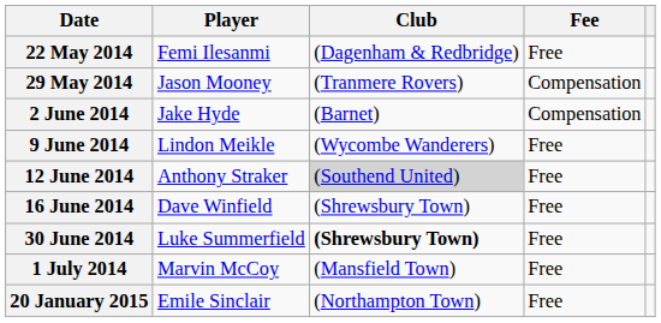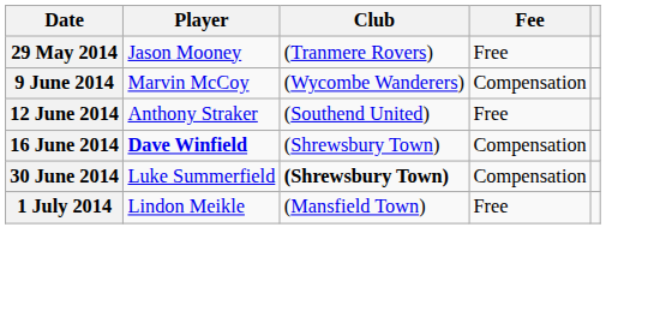- row: 22 May 2014 | Femi Ilesanmi | (Dagenham & Redbridge) | Free
29 May 2014 | Fee: Compensation -> Free
- row: 2 June 2014 | Jake Hyde | (Barnet) | Compensation
9 June 2014 | Player: Lindon Meikle -> Marvin McCoy
9 June 2014 | Fee: Free -> Compensation
12 June 2014 | Club: lightgrey background -> no background
16 June 2014 | Player: normal -> bold
16 June 2014 | Fee: Free -> Compensation
30 June 2014 | Fee: Free -> Compensation
1 July 2014 | Player: Marvin McCoy -> Lindon Meikle
- row: 20 January 2015 | Emile Sinclair | (Northampton Town) | Free
